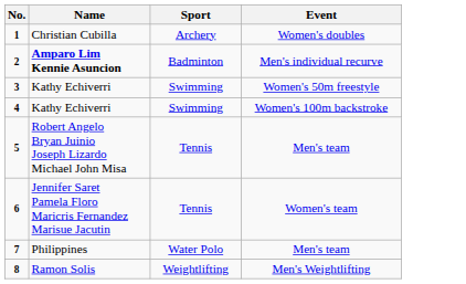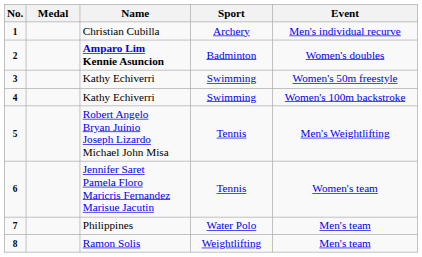+ column: Medal
1 | Event: Women's doubles -> Men's individual recurve
2 | Event: Men's individual recurve -> Women's doubles
5 | Event: Men's team -> Men's Weightlifting
8 | Event: Men's Weightlifting -> Men's team
